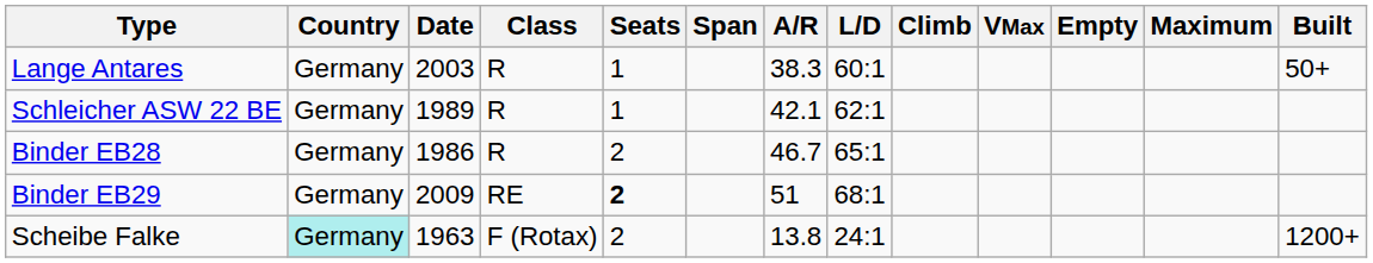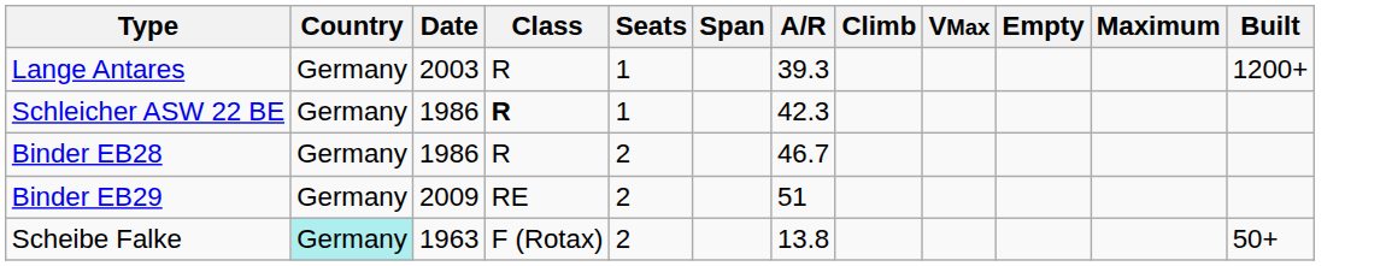- column: L/D | 60:1 | 62:1 | 65:1 | 68:1 | 24:1
Lange Antares | A/R: 38.3 -> 39.3
Lange Antares | Built: 50+ -> 1200+
Schleicher ASW 22 BE | Date: 1989 -> 1986
Schleicher ASW 22 BE | Class: normal -> bold
Schleicher ASW 22 BE | A/R: 42.1 -> 42.3
Binder EB29 | Seats: bold -> normal
Scheibe Falke | Built: 1200+ -> 50+
